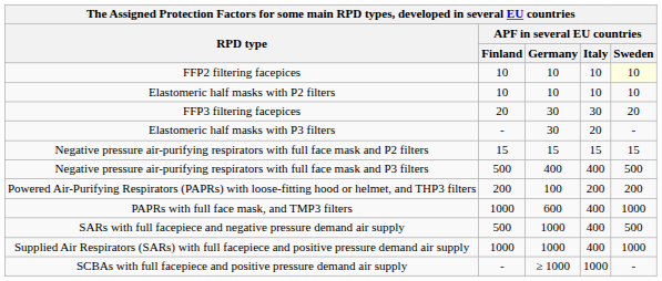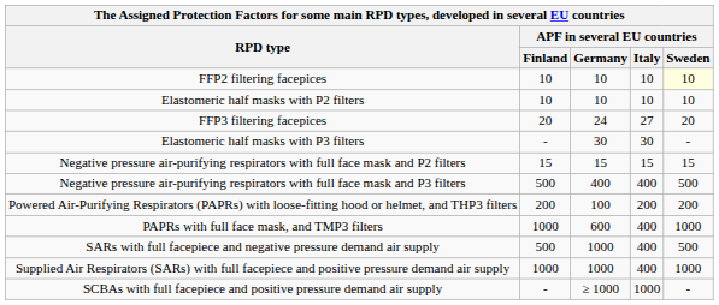FFP3 filtering facepices | APF in several EU countries / Germany: 30 -> 24
FFP3 filtering facepices | APF in several EU countries / Italy: 30 -> 27
Elastomeric half masks with P3 filters | APF in several EU countries / Italy: 20 -> 30
